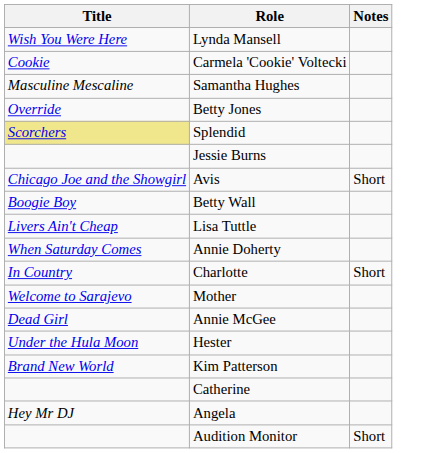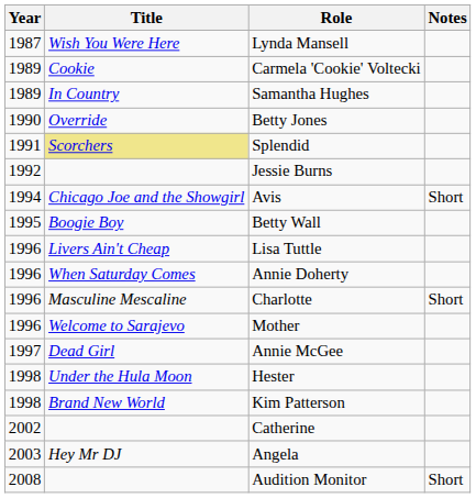+ column: Year | 1987 | 1989 | 1989 | 1990 | 1991 | 1992 | 1994 | 1995 | 1996 | 1996 | 1996 | 1996 | 1997 | 1998 | 1998 | 2002 | 2003 | 2008
Samantha Hughes | Title: Masculine Mescaline -> In Country
Charlotte | Title: In Country -> Masculine Mescaline
